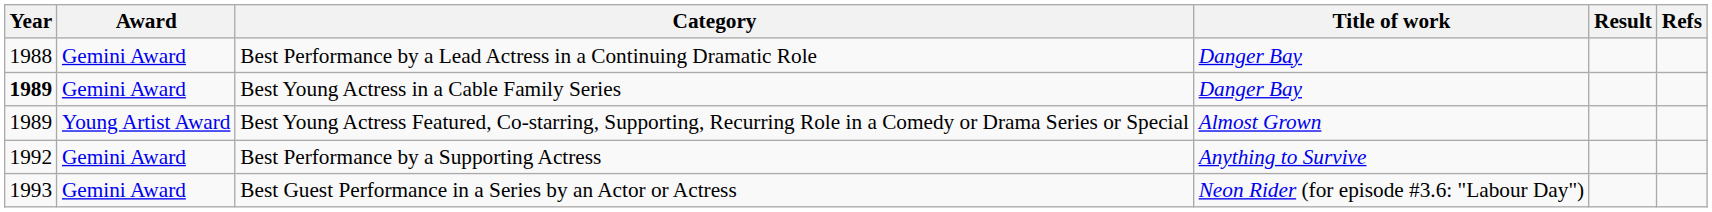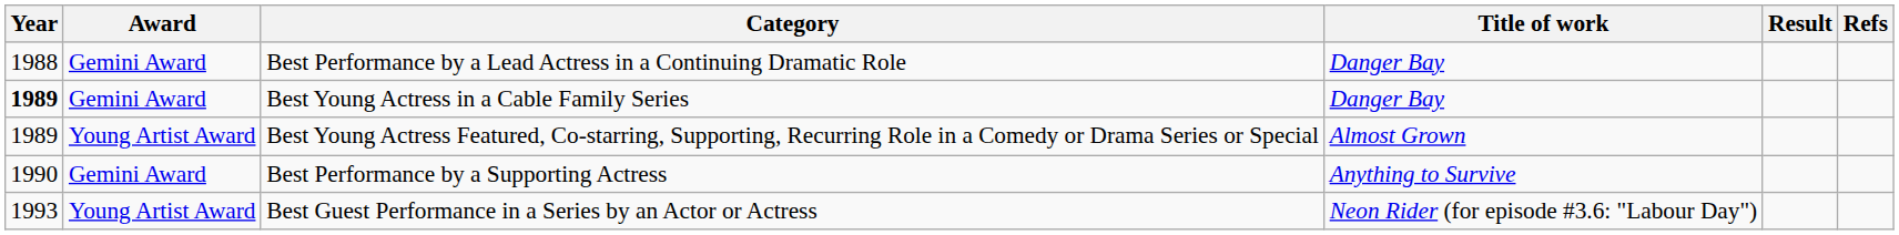Best Performance by a Supporting Actress | Year: 1992 -> 1990
Best Guest Performance in a Series by an Actor or Actress | Award: Gemini Award -> Young Artist Award
